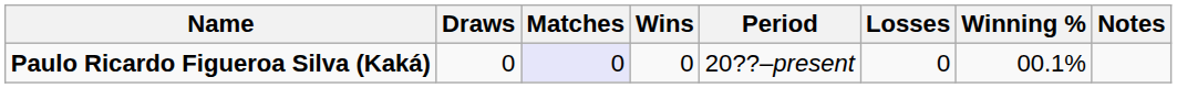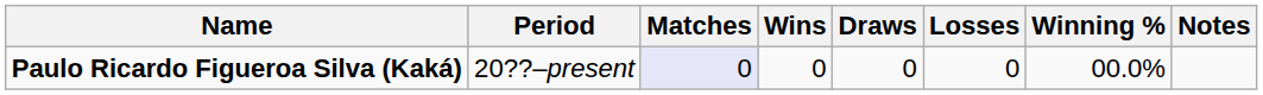columns swapped: Period <-> Draws
Paulo Ricardo Figueroa Silva (Kaká) | Winning %: 00.1% -> 00.0%
